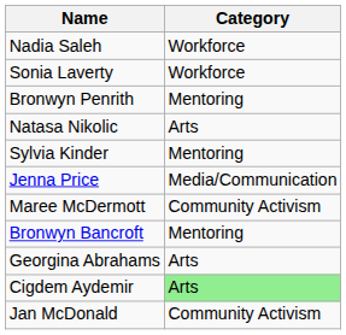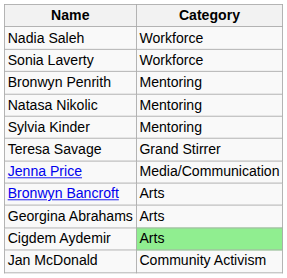Natasa Nikolic | Category: Arts -> Mentoring
+ row: Teresa Savage | Grand Stirrer
- row: Maree McDermott | Community Activism
Bronwyn Bancroft | Category: Mentoring -> Arts
